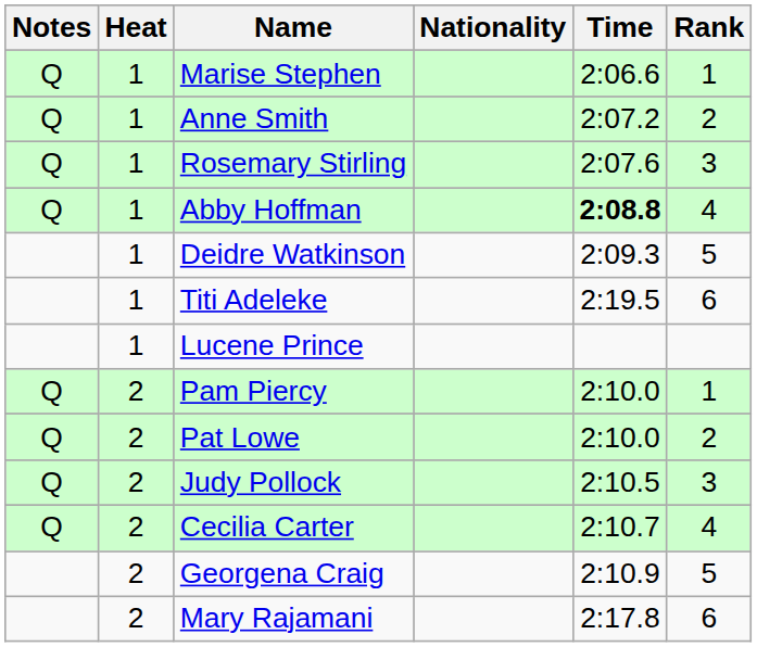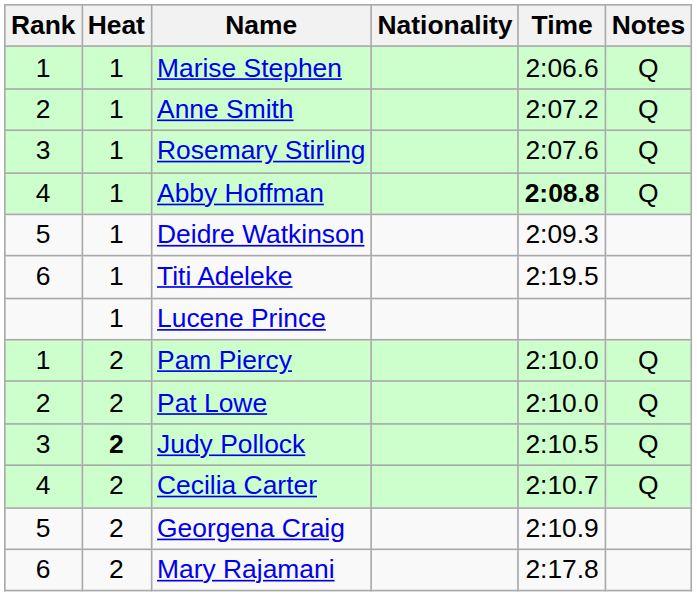columns swapped: Rank <-> Notes
Judy Pollock | Heat: normal -> bold
